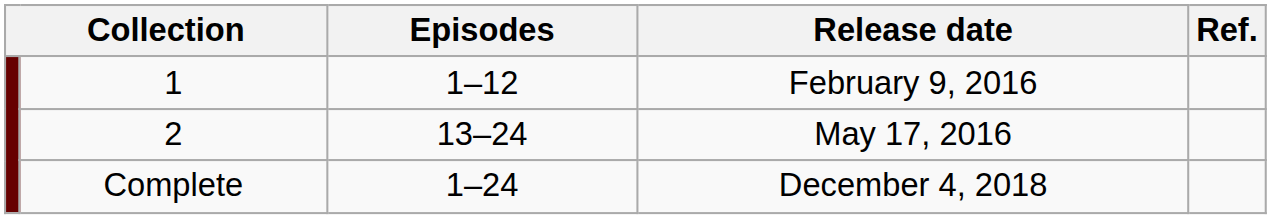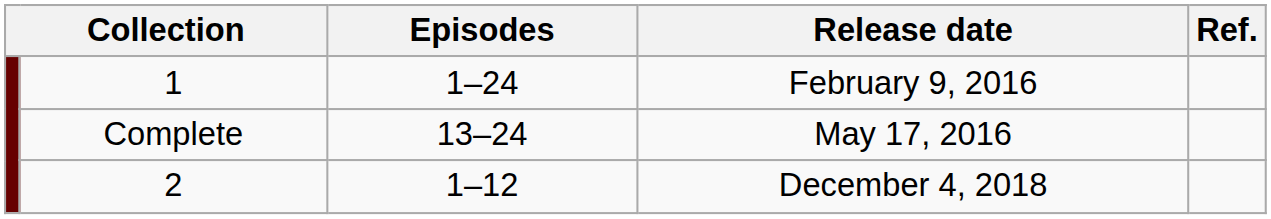February 9, 2016 | Episodes: 1–12 -> 1–24
May 17, 2016 | column 2: 2 -> Complete
December 4, 2018 | column 2: Complete -> 2
December 4, 2018 | Episodes: 1–24 -> 1–12
